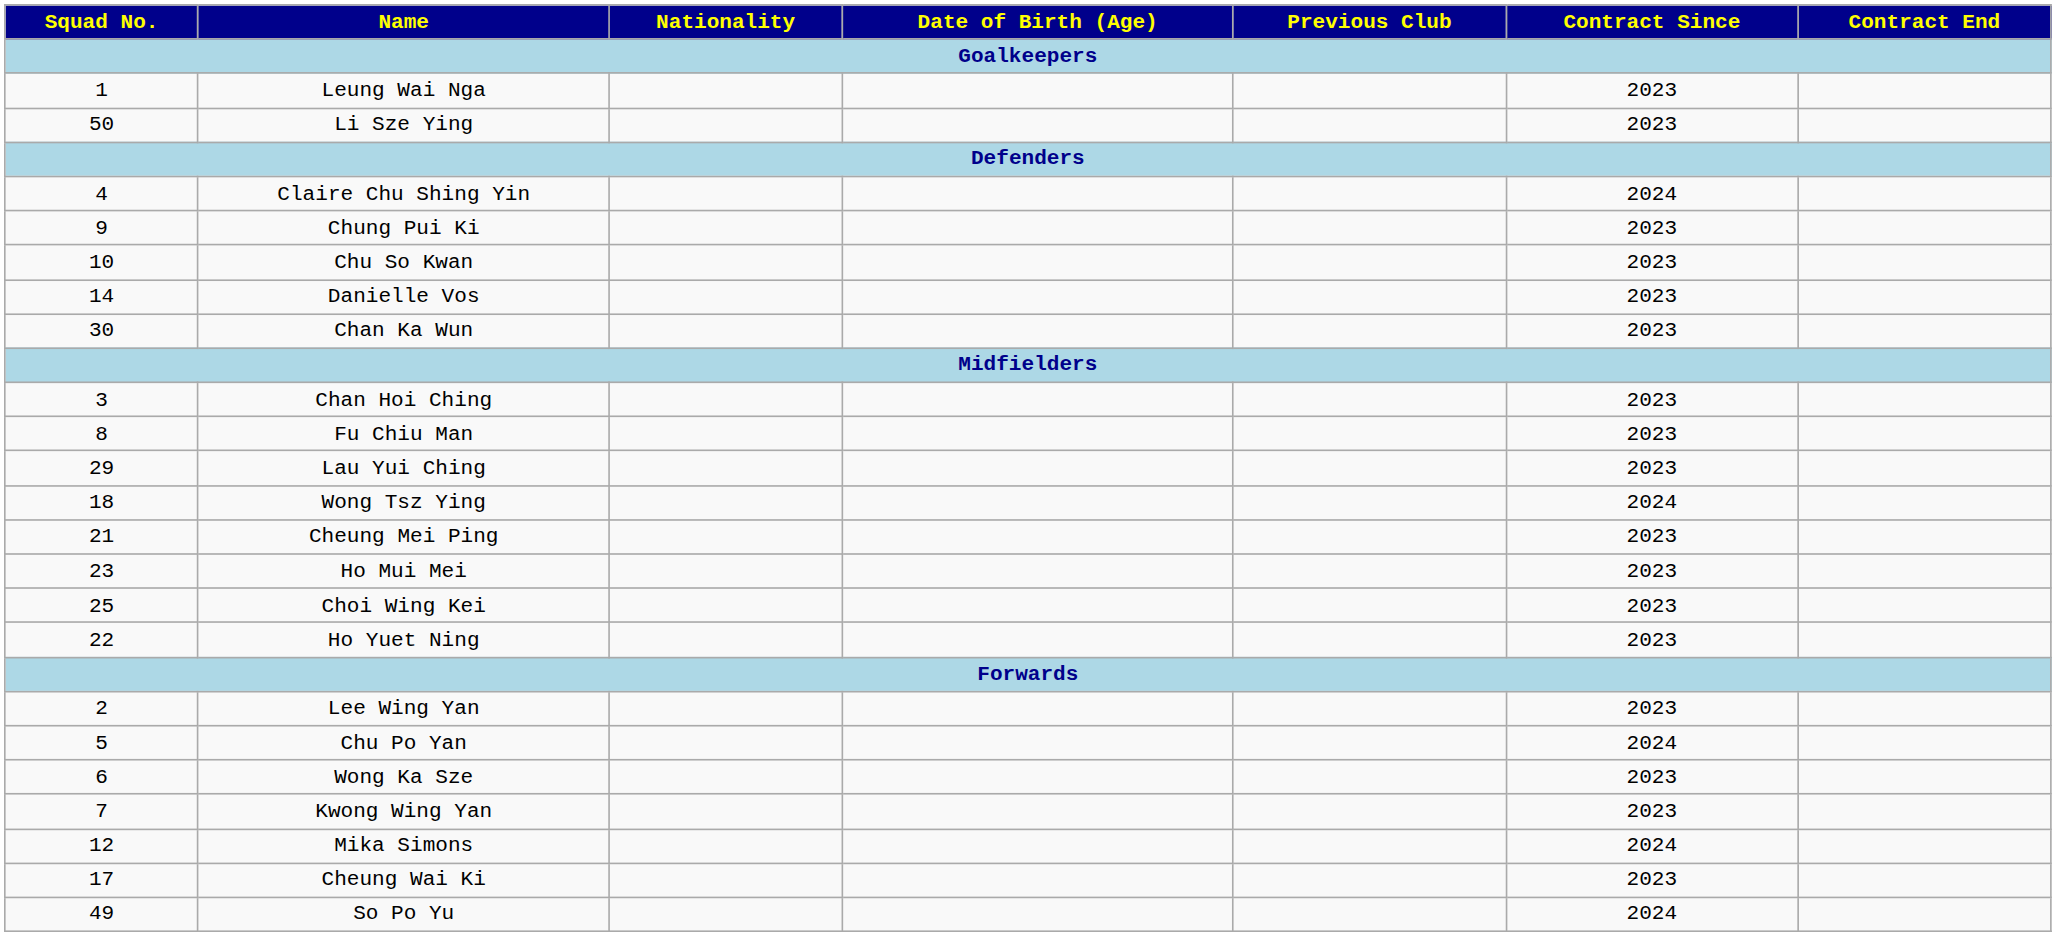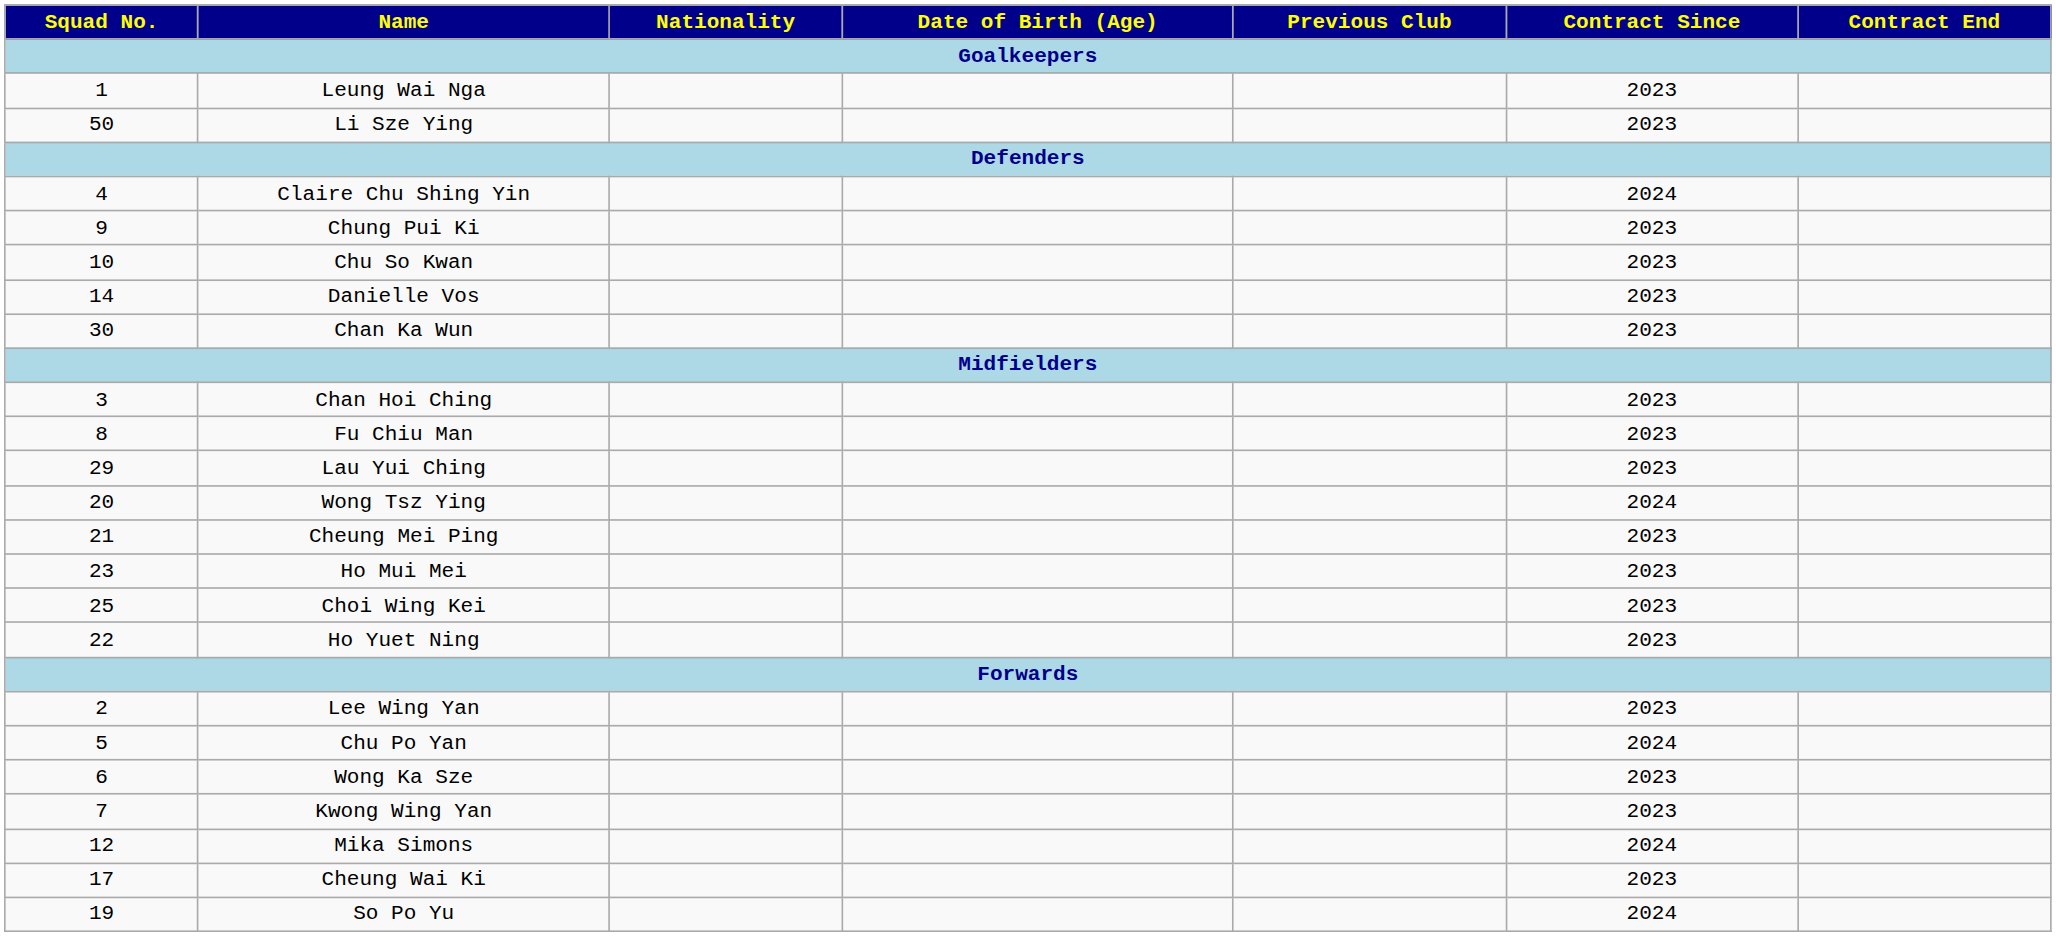Wong Tsz Ying | Squad No.: 18 -> 20
So Po Yu | Squad No.: 49 -> 19
